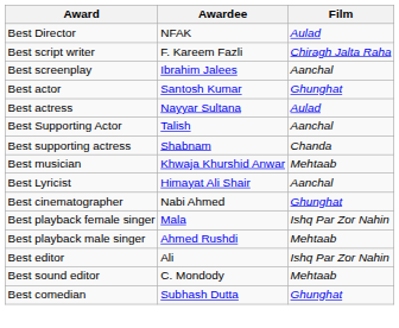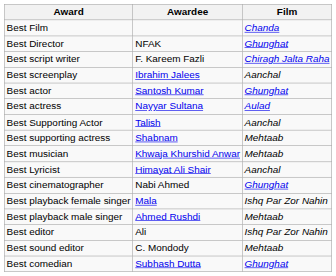+ row: Best Film | Chanda
Best Director | Film: Aulad -> Ghunghat
Best supporting actress | Film: Chanda -> Mehtaab
